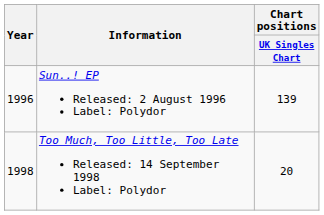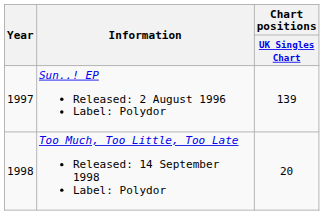Sun..! EP Released: 2 August 1996 Label: Polydor | Year: 1996 -> 1997
